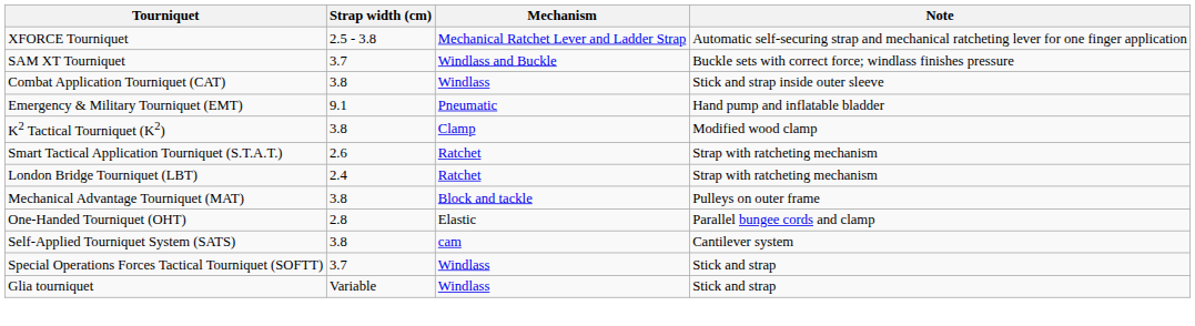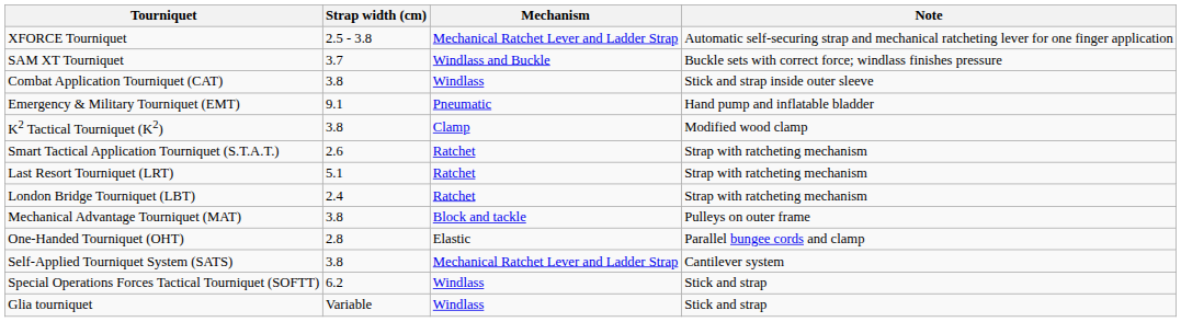+ row: Last Resort Tourniquet (LRT) | 5.1 | Ratchet | Strap with ratcheting mechanism
Self-Applied Tourniquet System (SATS) | Mechanism: cam -> Mechanical Ratchet Lever and Ladder Strap
Special Operations Forces Tactical Tourniquet (SOFTT) | Strap width (cm): 3.7 -> 6.2
